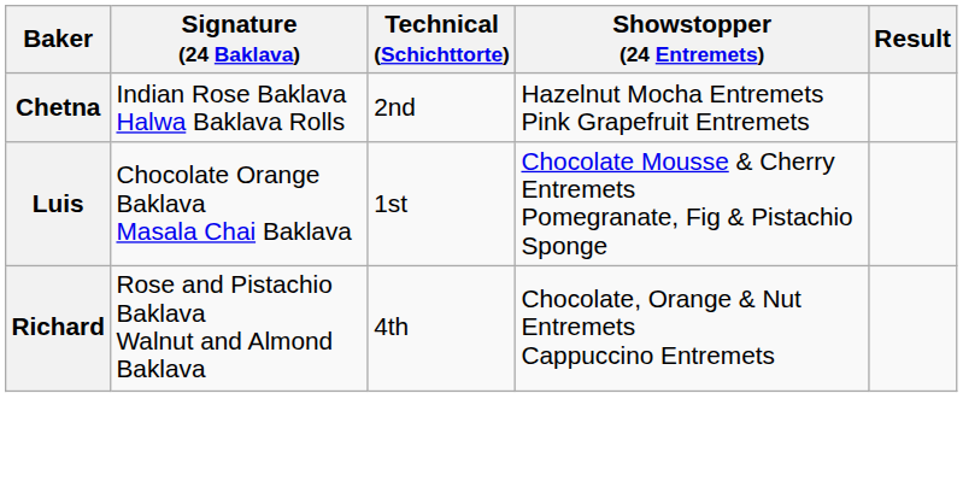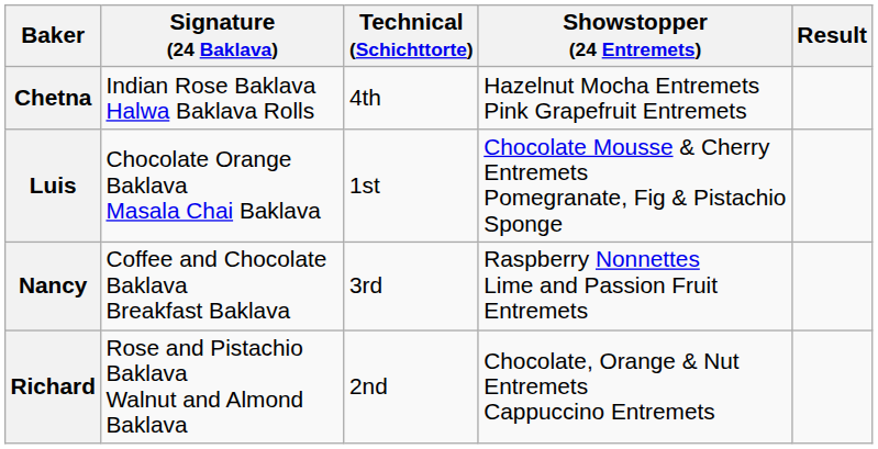Chetna | Technical (Schichttorte): 2nd -> 4th
+ row: Nancy | Coffee and Chocolate Baklava Breakfast Baklava | 3rd | Raspberry Nonnettes Lime and Passion Fruit Entremets
Richard | Technical (Schichttorte): 4th -> 2nd
